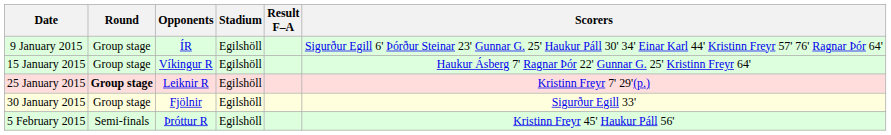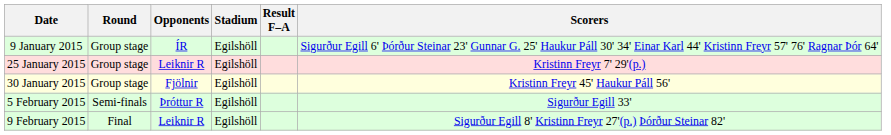- row: 15 January 2015 | Group stage | Víkingur R | Egilshöll | Haukur Ásberg 7' Ragnar Þór 22' Gunnar G. 25' Kristinn Freyr 64'
25 January 2015 | Round: bold -> normal
30 January 2015 | Scorers: Sigurður Egill 33' -> Kristinn Freyr 45' Haukur Páll 56'
5 February 2015 | Scorers: Kristinn Freyr 45' Haukur Páll 56' -> Sigurður Egill 33'
+ row: 9 February 2015 | Final | Leiknir R | Egilshöll | Sigurður Egill 8' Kristinn Freyr 27'(p.) Þórður Steinar 82'
